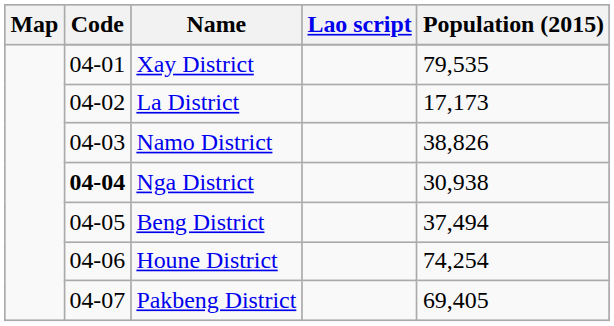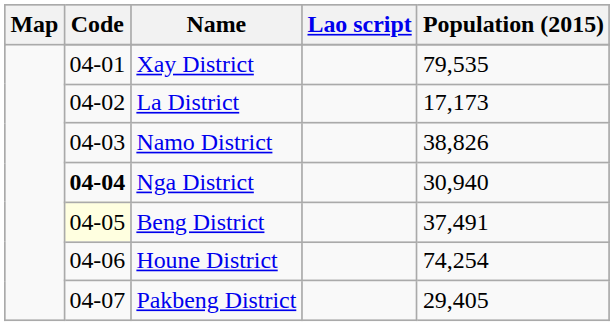Nga District | Population (2015): 30,938 -> 30,940
Beng District | Code: no background -> lightyellow background
Beng District | Population (2015): 37,494 -> 37,491
Pakbeng District | Population (2015): 69,405 -> 29,405
